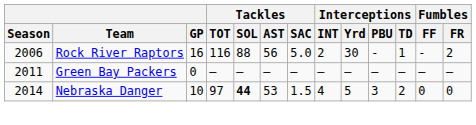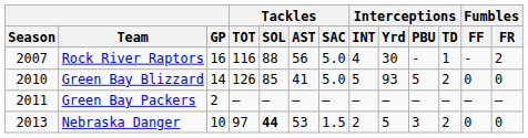Rock River Raptors | Season: 2006 -> 2007
Rock River Raptors | Interceptions / INT: 2 -> 4
+ row: 2010 | Green Bay Blizzard | 14 | 126 | 85 | 41 | 5.0 | 5 | 93 | 5 | 2 | 0 | 0
Green Bay Packers | GP: 0 -> 2
Nebraska Danger | Season: 2014 -> 2013
Nebraska Danger | Interceptions / INT: 4 -> 2
